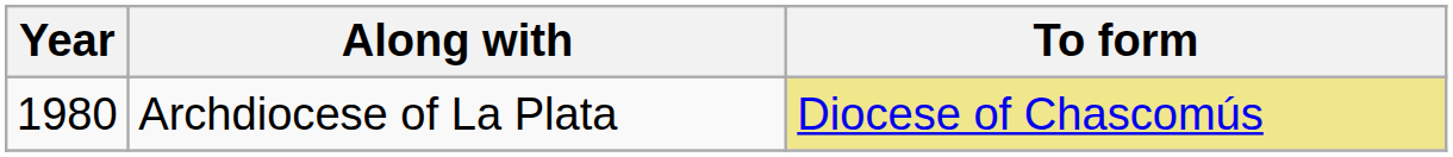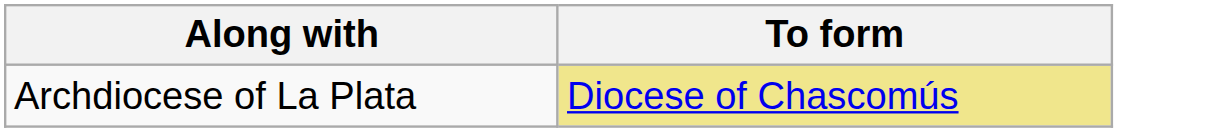- column: Year | 1980
